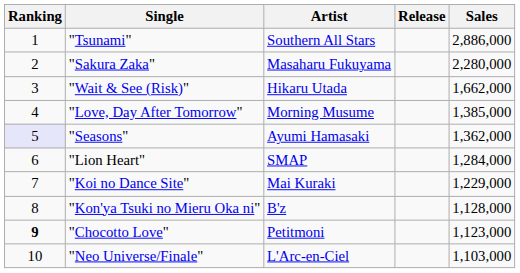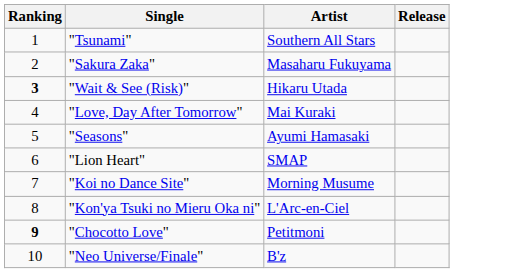- column: Sales | 2,886,000 | 2,280,000 | 1,662,000 | 1,385,000 | 1,362,000 | 1,284,000 | 1,229,000 | 1,128,000 | 1,123,000 | 1,103,000
"Wait & See (Risk)" | Ranking: normal -> bold
"Love, Day After Tomorrow" | Artist: Morning Musume -> Mai Kuraki
"Seasons" | Ranking: lavender background -> no background
"Koi no Dance Site" | Artist: Mai Kuraki -> Morning Musume
"Kon'ya Tsuki no Mieru Oka ni" | Artist: B'z -> L'Arc-en-Ciel
"Neo Universe/Finale" | Artist: L'Arc-en-Ciel -> B'z
